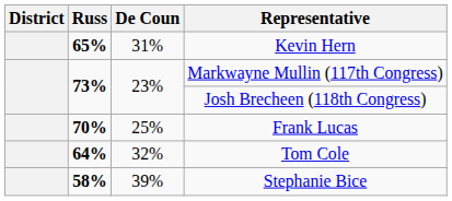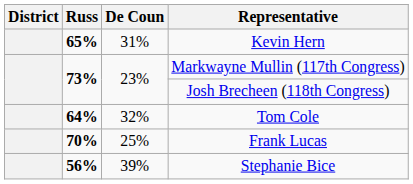rows swapped: Frank Lucas <-> Tom Cole
Stephanie Bice | Russ: 58% -> 56%
